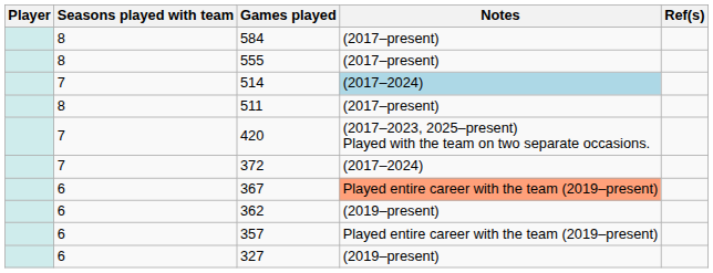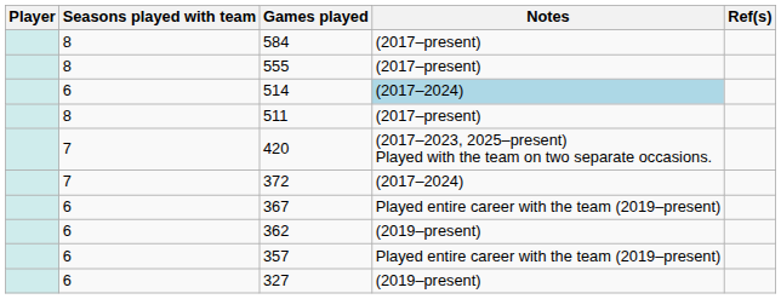514 | Seasons played with team: 7 -> 6
367 | Notes: lightsalmon background -> no background
